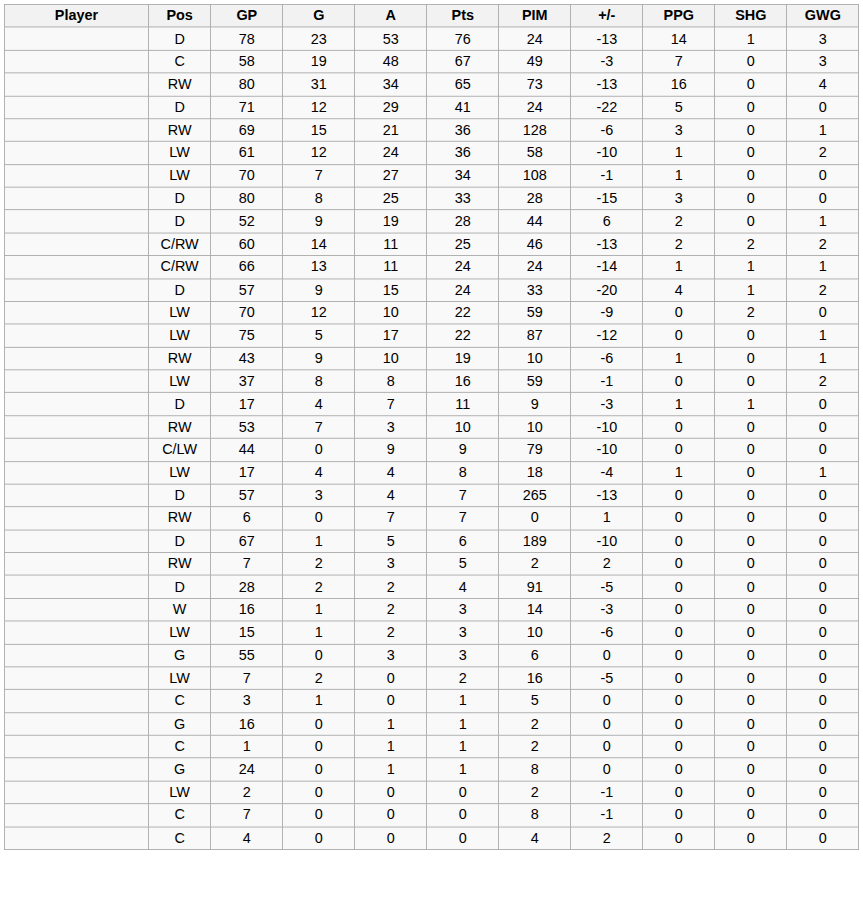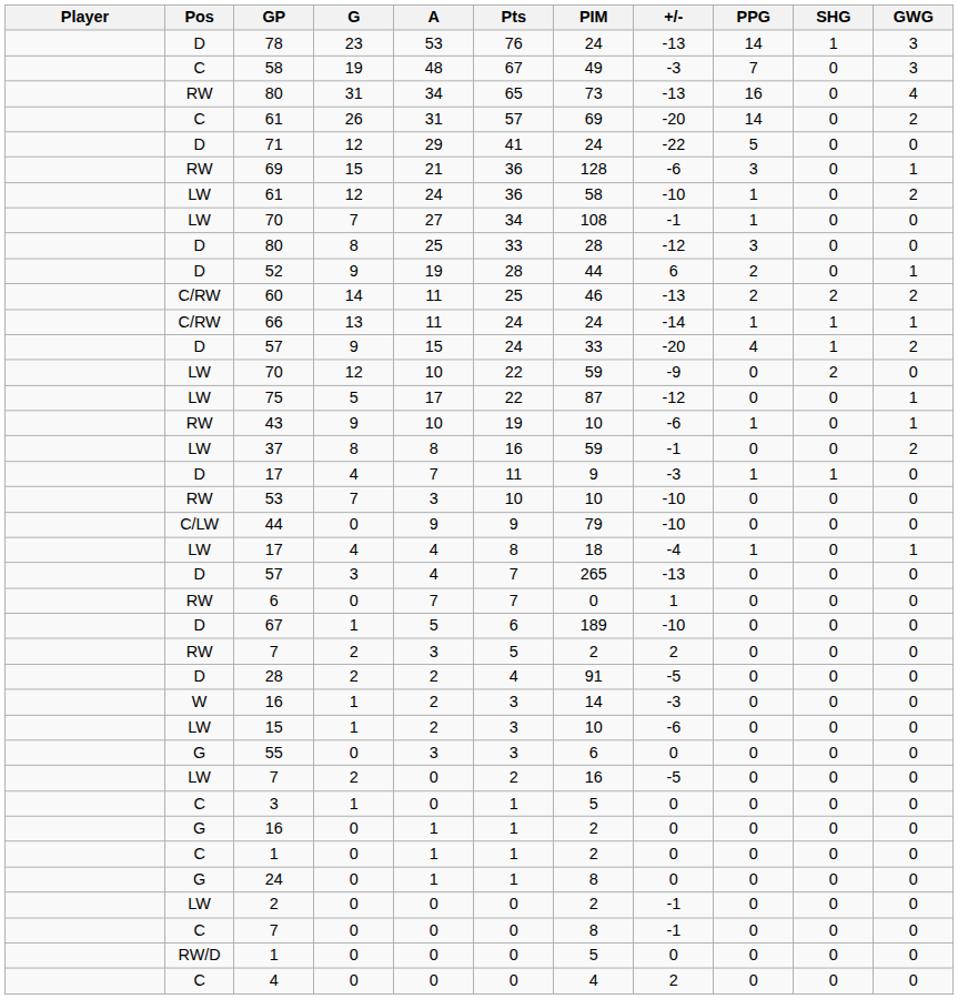+ row: C | 61 | 26 | 31 | 57 | 69 | -20 | 14 | 0 | 2
D / 80 | +/-: -15 -> -12
+ row: RW/D | 1 | 0 | 0 | 0 | 5 | 0 | 0 | 0 | 0
